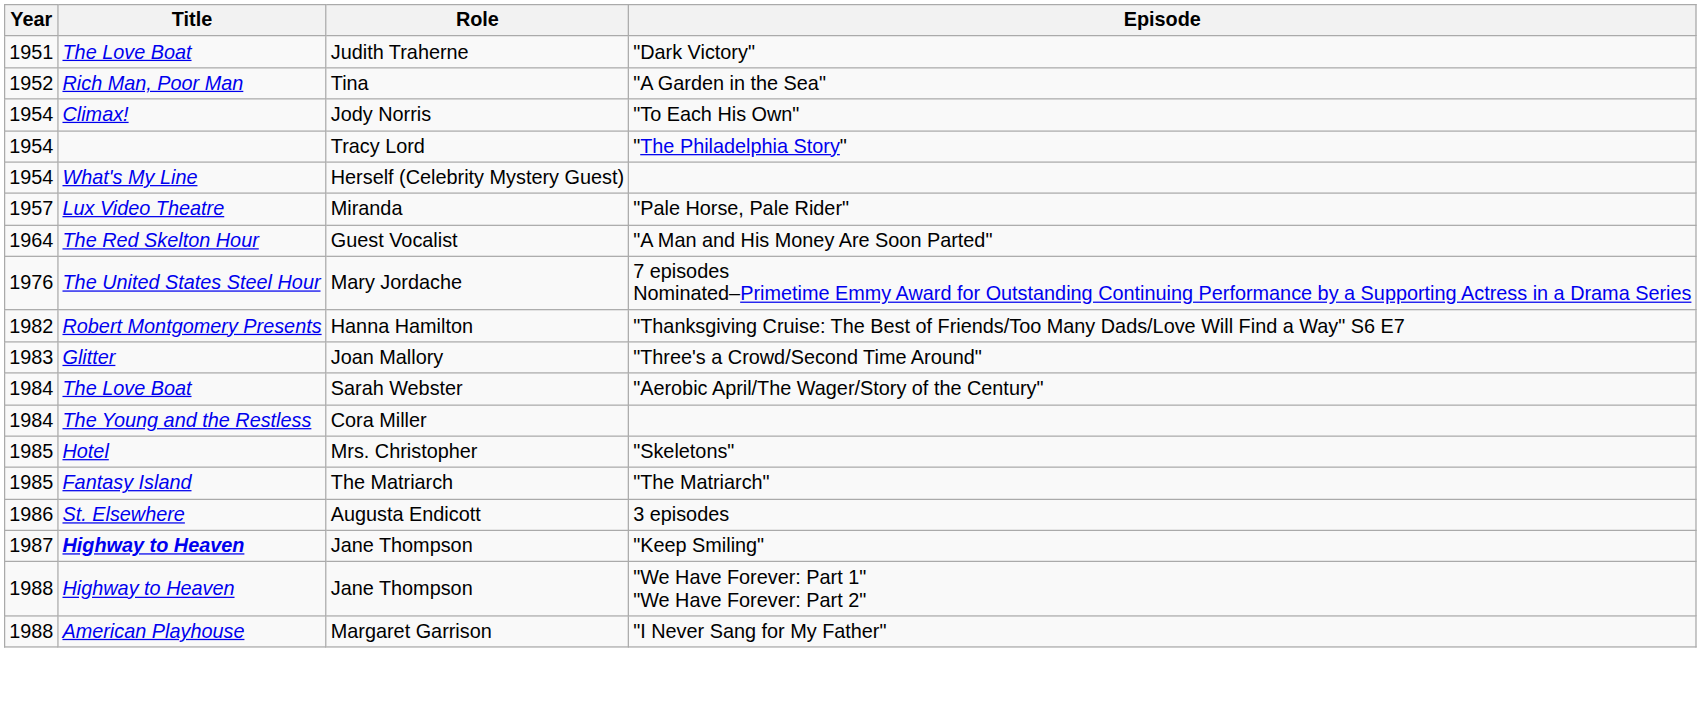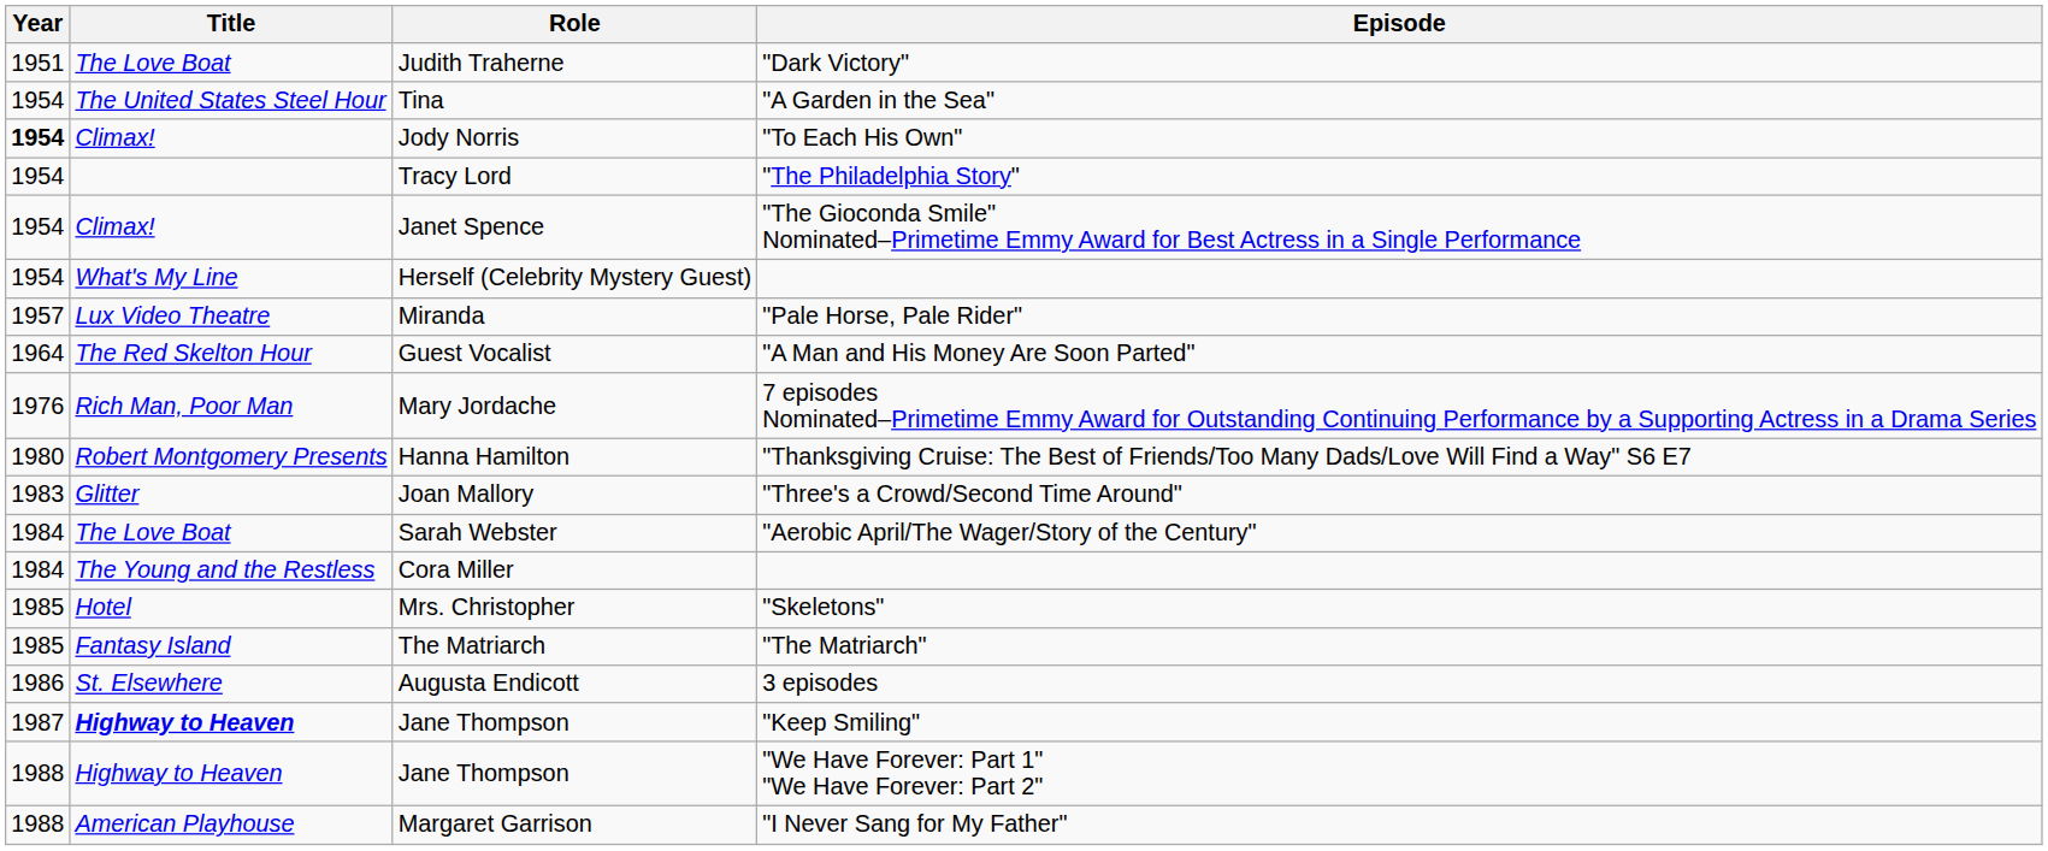Tina | Year: 1952 -> 1954
Tina | Title: Rich Man, Poor Man -> The United States Steel Hour
Jody Norris | Year: normal -> bold
+ row: 1954 | Climax! | Janet Spence | "The Gioconda Smile" Nominated–Primetime Emmy Award for Best Actress in a Single Performance
Mary Jordache | Title: The United States Steel Hour -> Rich Man, Poor Man
Hanna Hamilton | Year: 1982 -> 1980
